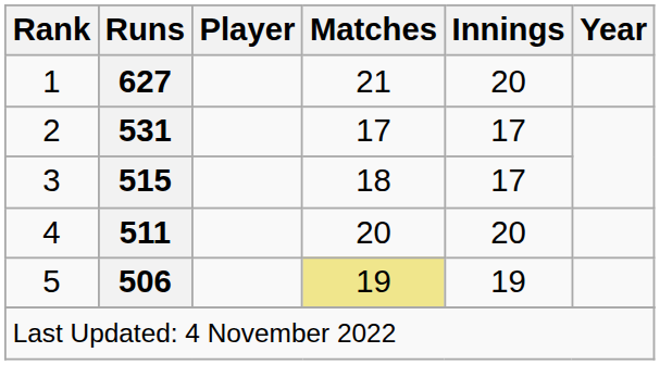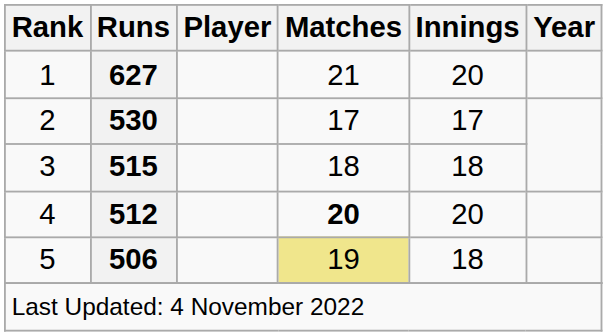2 | Runs: 531 -> 530
3 | Innings: 17 -> 18
4 | Runs: 511 -> 512
4 | Matches: normal -> bold
5 | Innings: 19 -> 18
